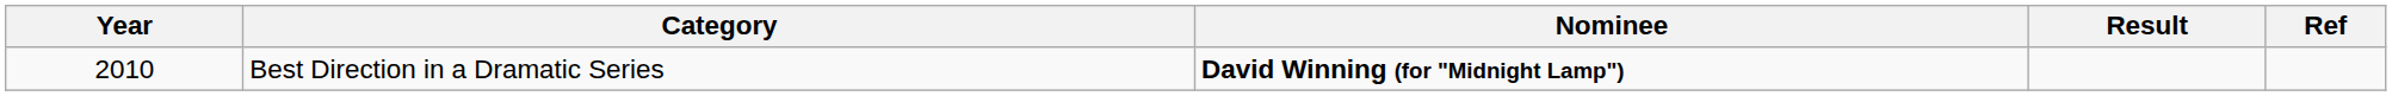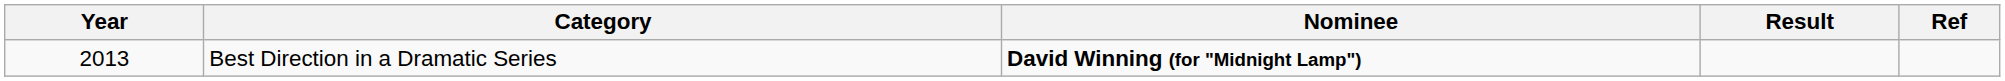Best Direction in a Dramatic Series | Year: 2010 -> 2013
